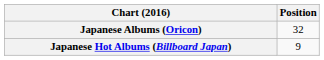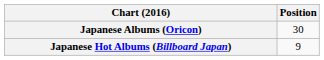Japanese Albums (Oricon) | Position: 32 -> 30
